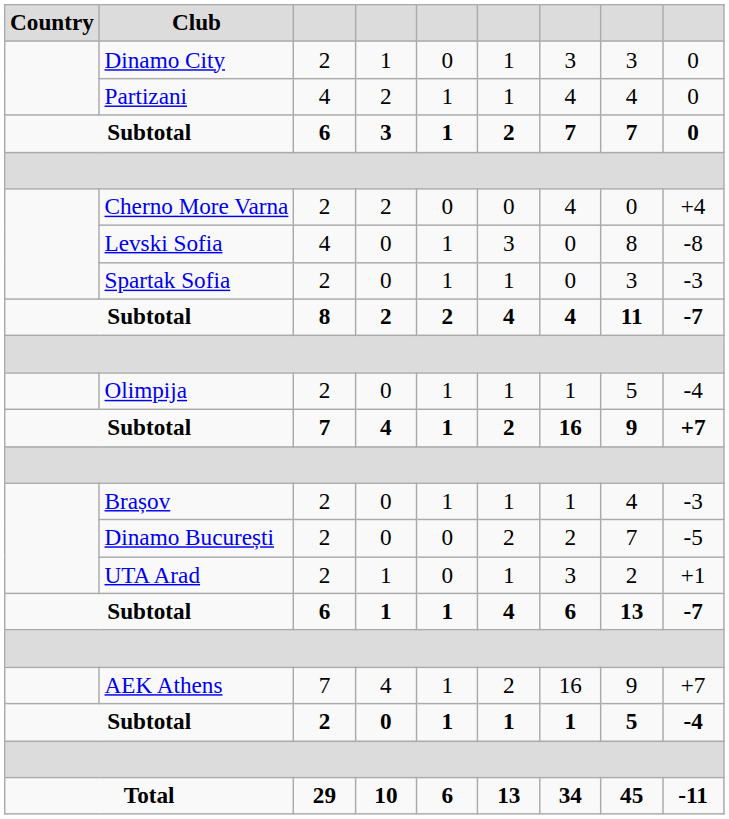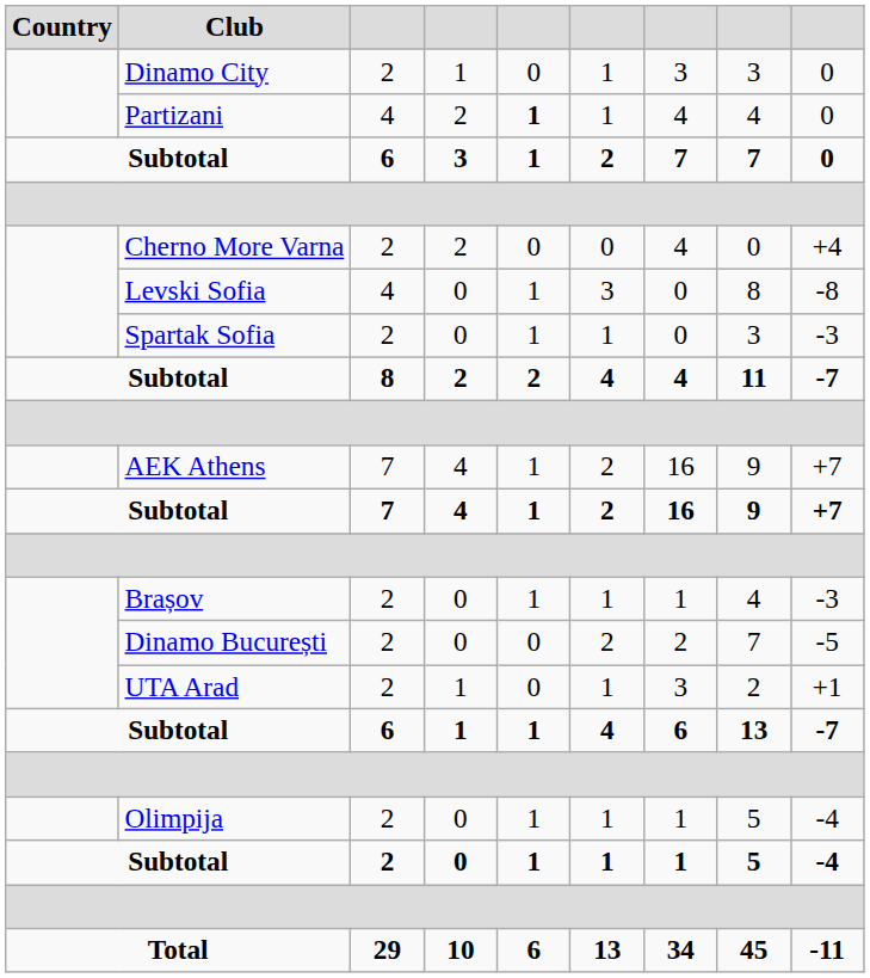Partizani | column 5: normal -> bold
rows swapped: AEK Athens <-> Olimpija
